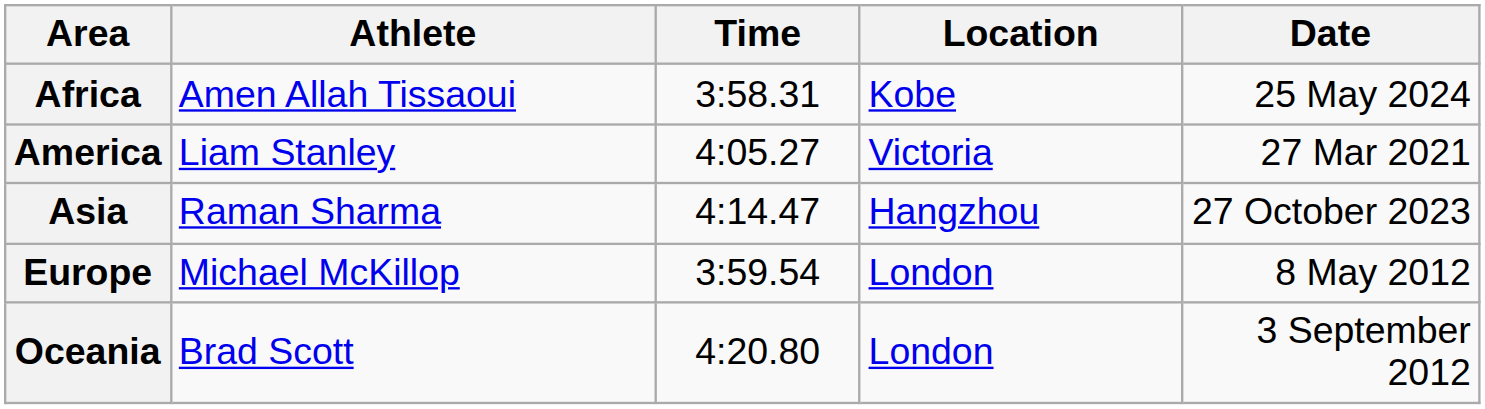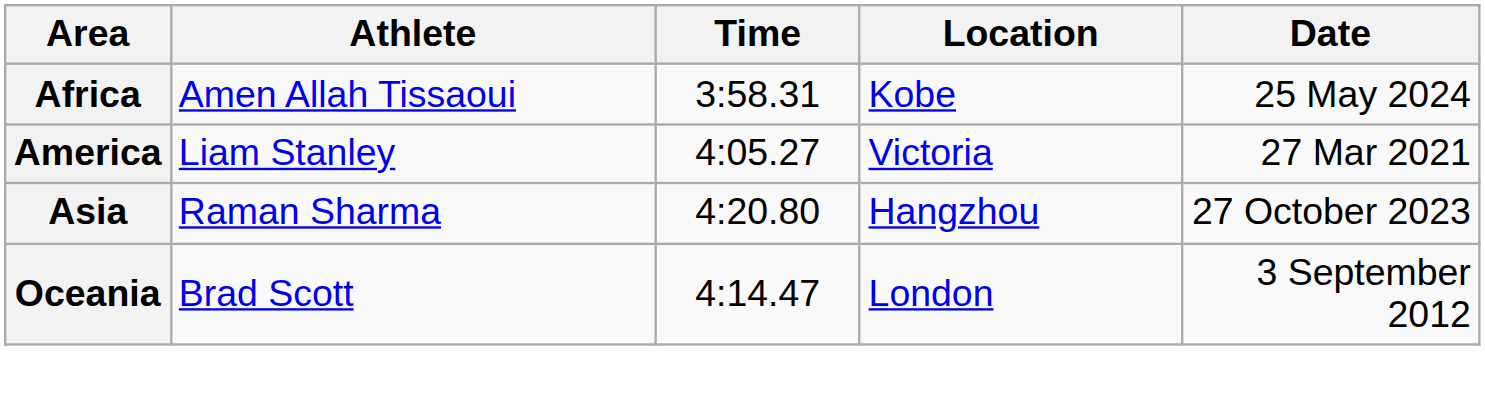Asia | Time: 4:14.47 -> 4:20.80
- row: Europe | Michael McKillop | 3:59.54 | London | 8 May 2012
Oceania | Time: 4:20.80 -> 4:14.47
